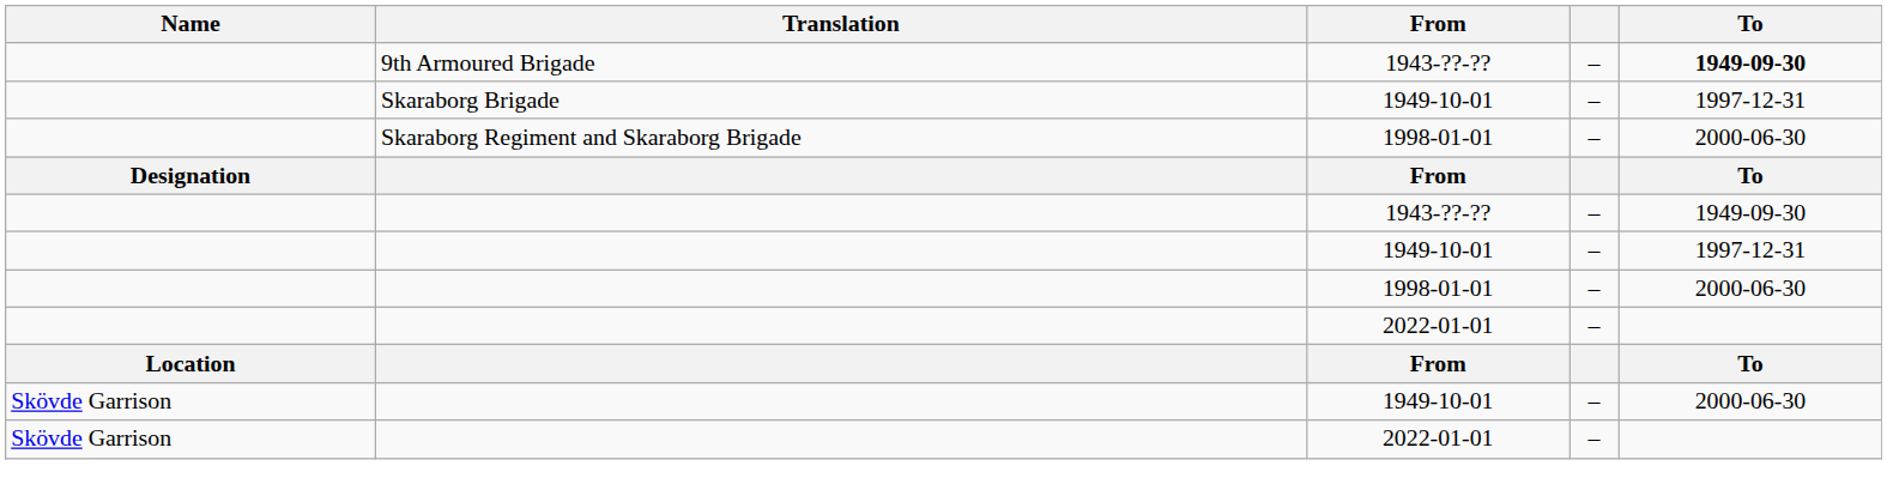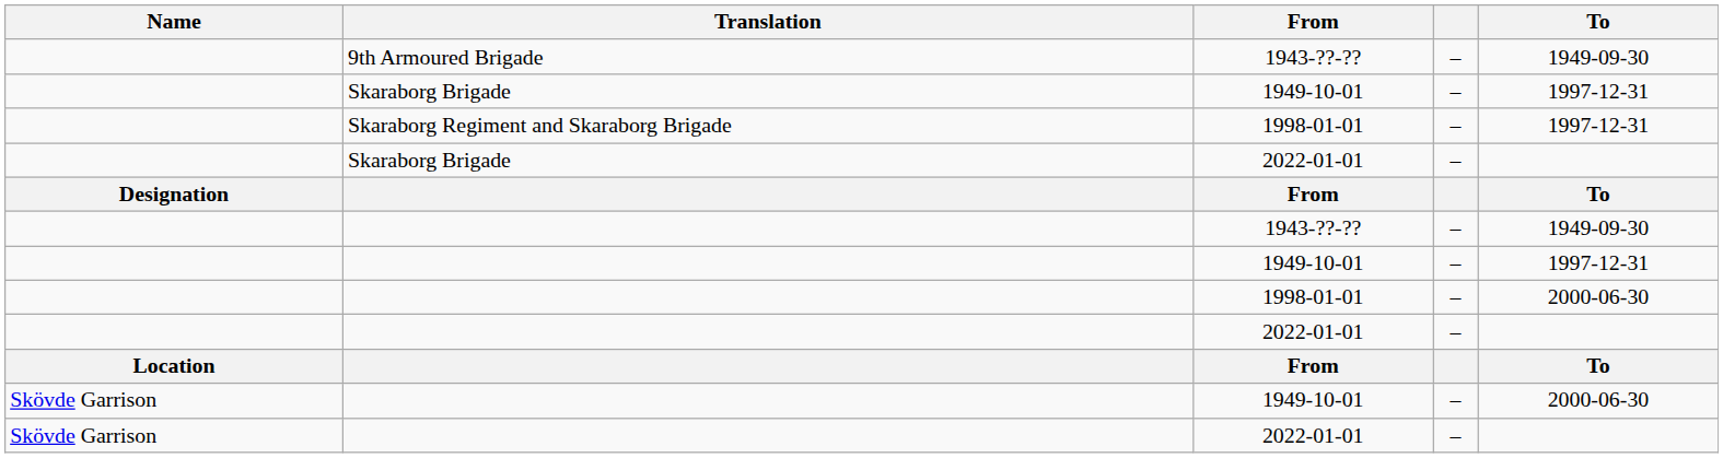9th Armoured Brigade | To: bold -> normal
Skaraborg Regiment and Skaraborg Brigade | To: 2000-06-30 -> 1997-12-31
+ row: Skaraborg Brigade | 2022-01-01 | –
